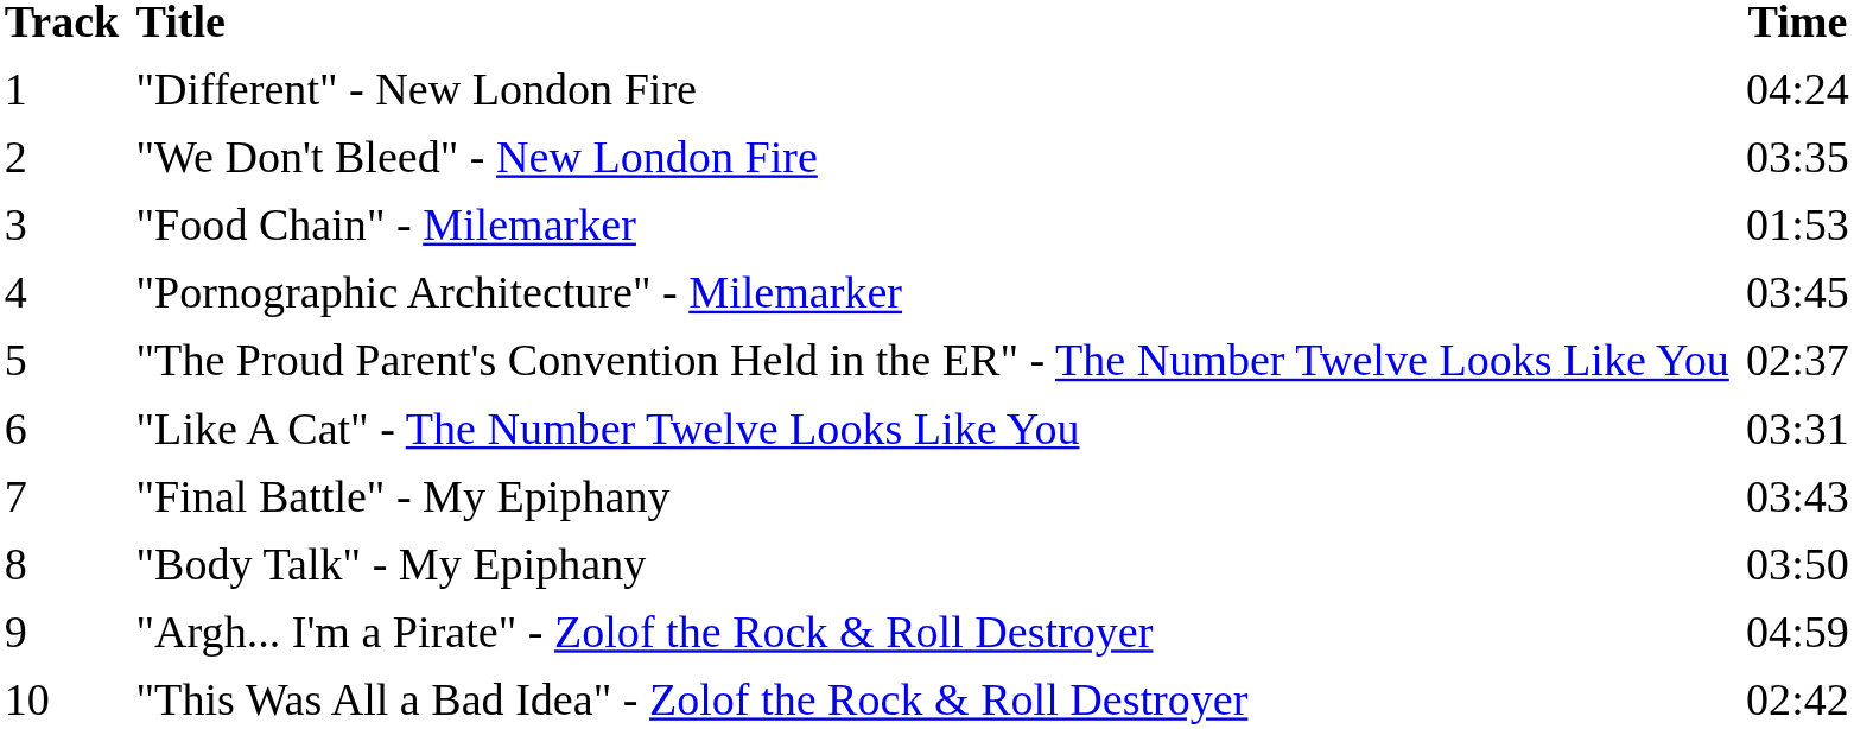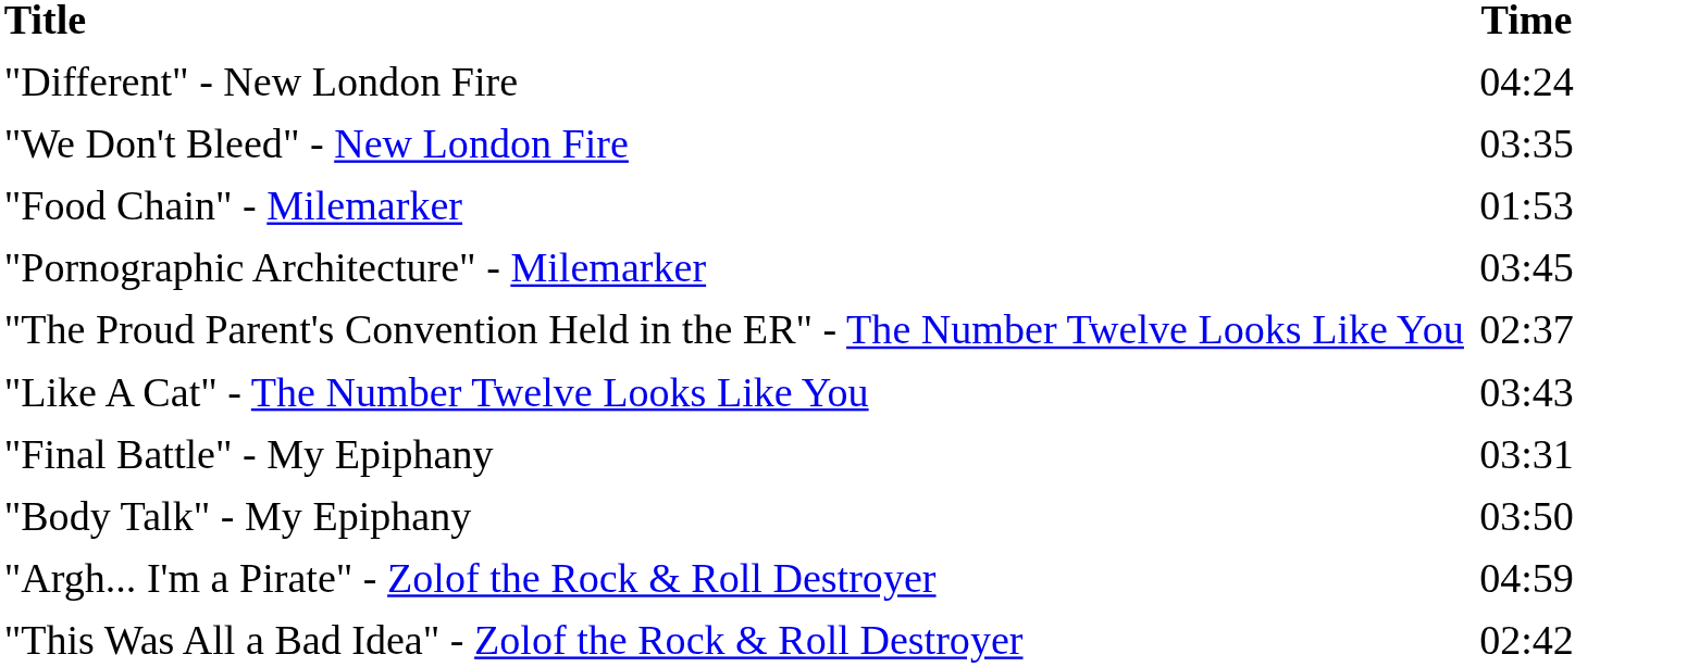- column: Track | 1 | 2 | 3 | 4 | 5 | 6 | 7 | 8 | 9 | 10
"Like A Cat" - The Number Twelve Looks Like You | Time: 03:31 -> 03:43
"Final Battle" - My Epiphany | Time: 03:43 -> 03:31
